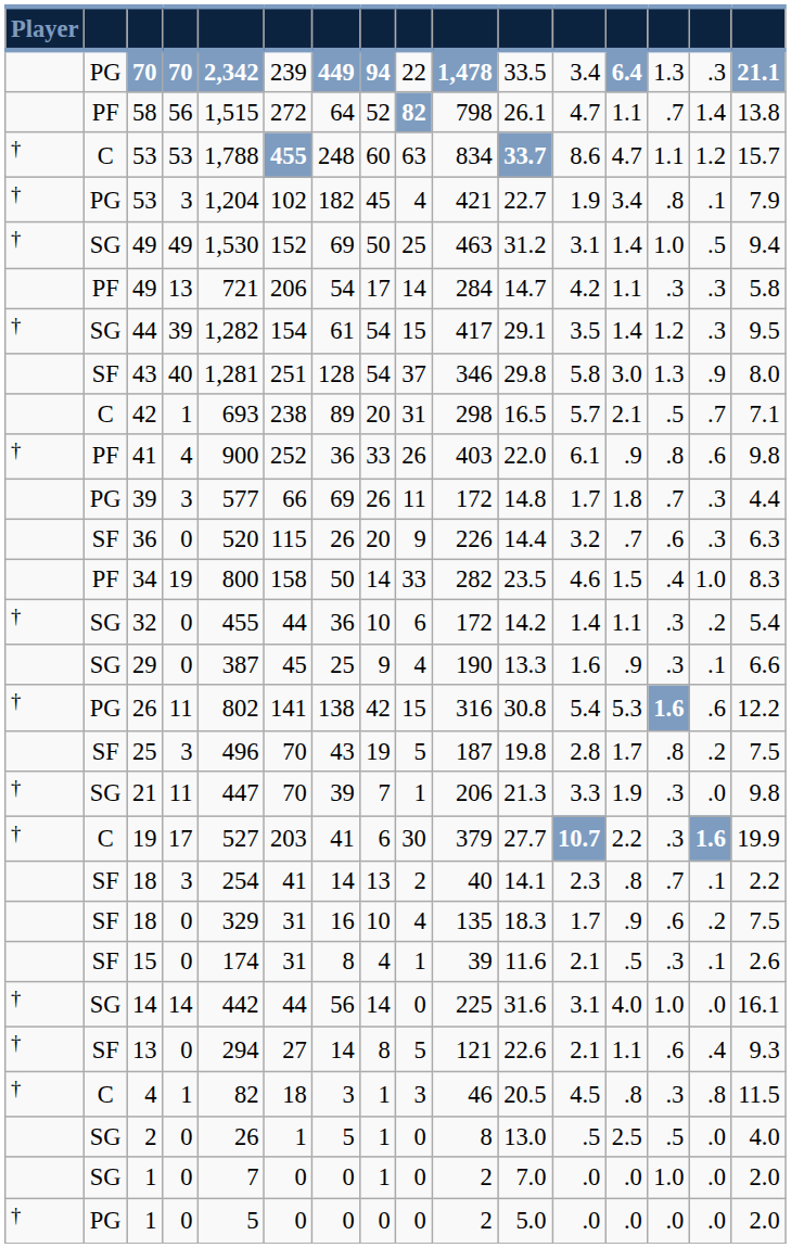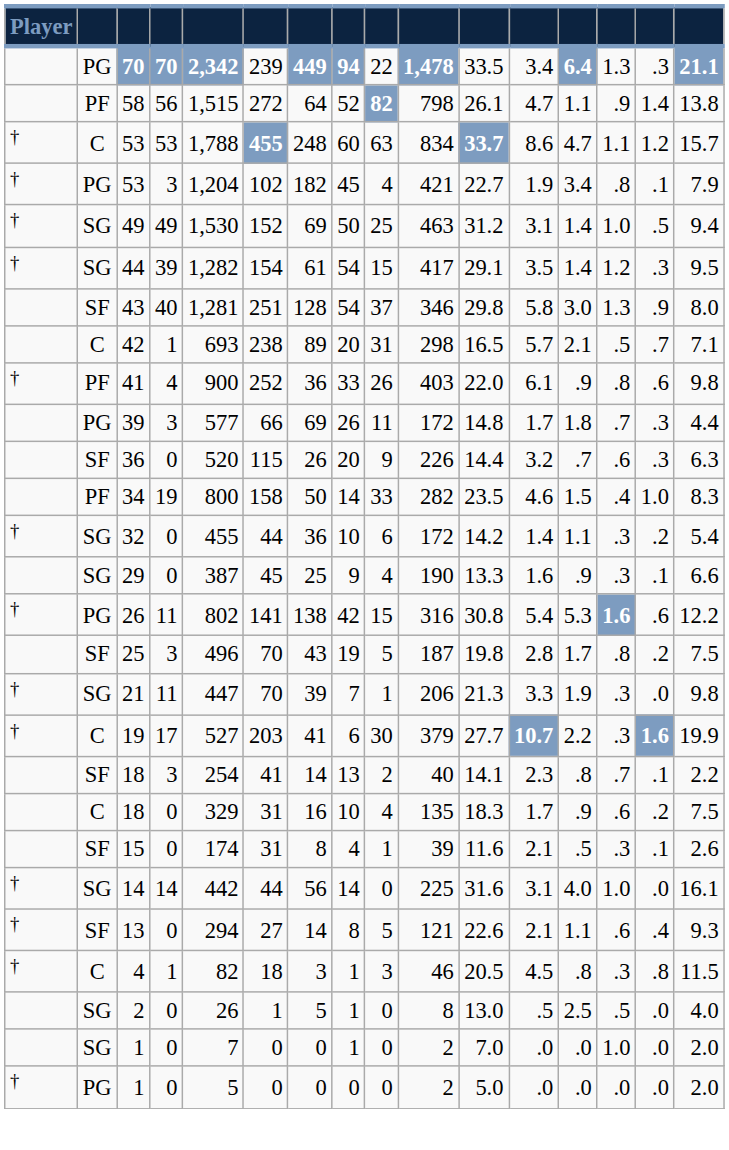58 | column 14: .7 -> .9
- row: PF | 49 | 13 | 721 | 206 | 54 | 17 | 14 | 284 | 14.7 | 4.2 | 1.1 | .3 | .3 | 5.8
18 / 0 | column 2: SF -> C
